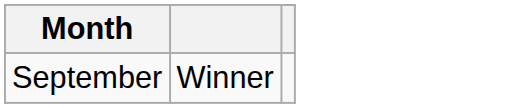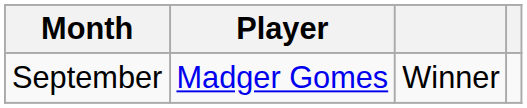+ column: Player | Madger Gomes
